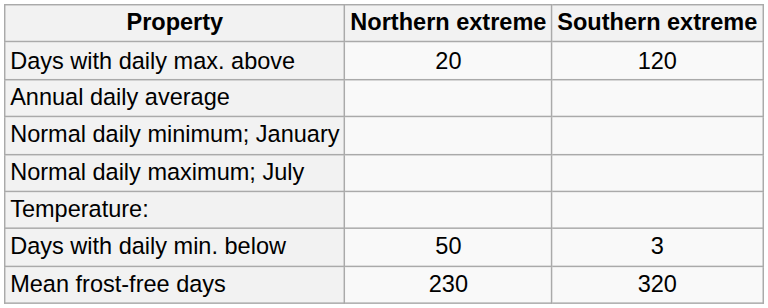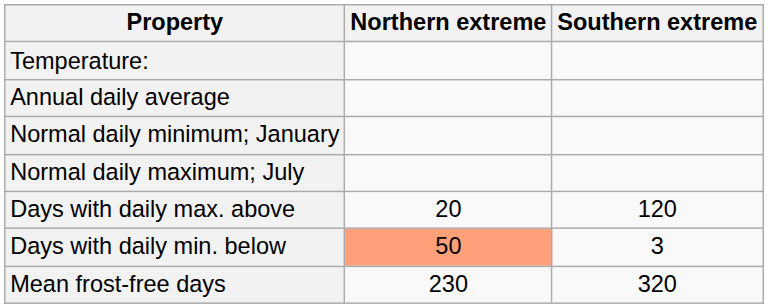rows swapped: Temperature: <-> Days with daily max. above
Days with daily min. below | Northern extreme: no background -> lightsalmon background
